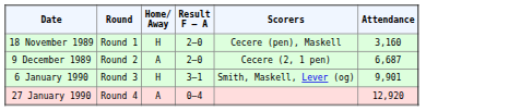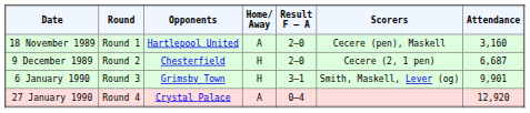+ column: Opponents | Hartlepool United | Chesterfield | Grimsby Town | Crystal Palace
18 November 1989 | Home/ Away: H -> A
9 December 1989 | Home/ Away: A -> H
